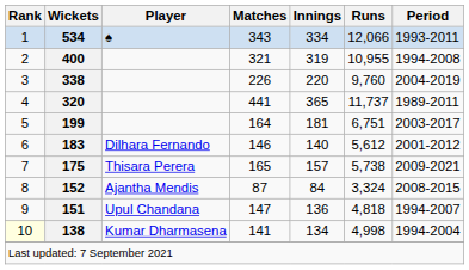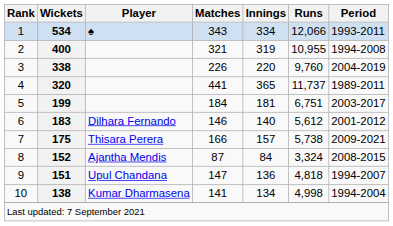199 | Matches: 164 -> 184
175 | Matches: 165 -> 166
138 | Rank: lightyellow background -> no background
